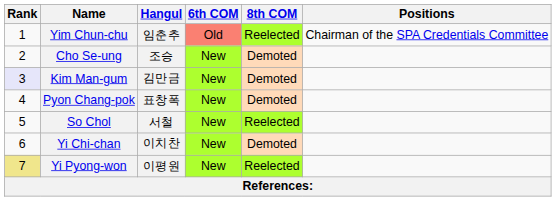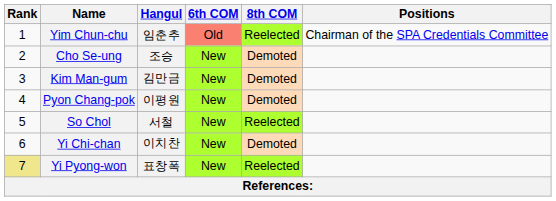Kim Man-gum | Rank: lavender background -> no background
Pyon Chang-pok | Hangul: 표창폭 -> 이평원
Yi Pyong-won | Hangul: 이평원 -> 표창폭
